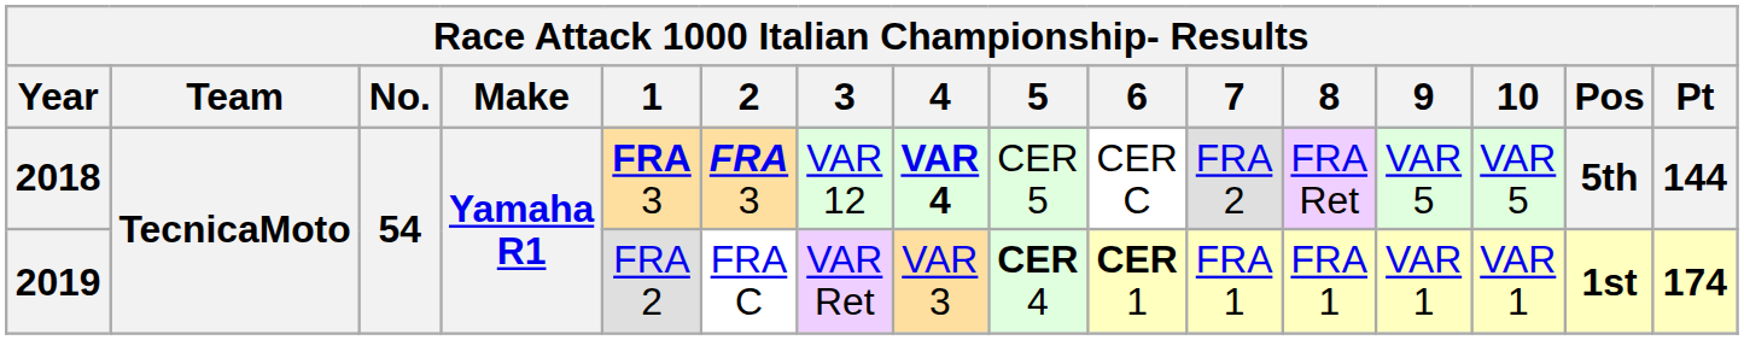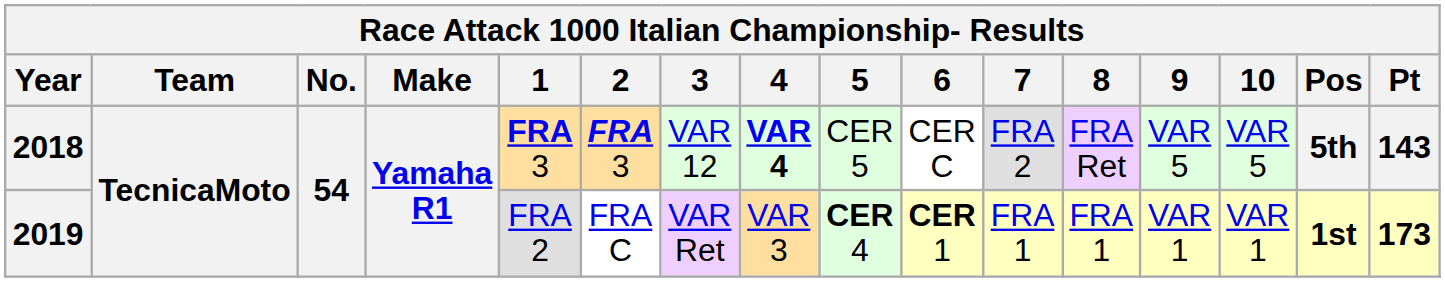2018 | Pt: 144 -> 143
2019 | Pt: 174 -> 173
